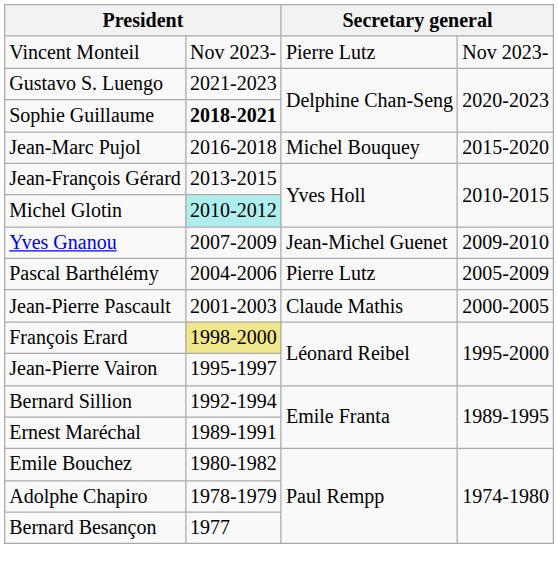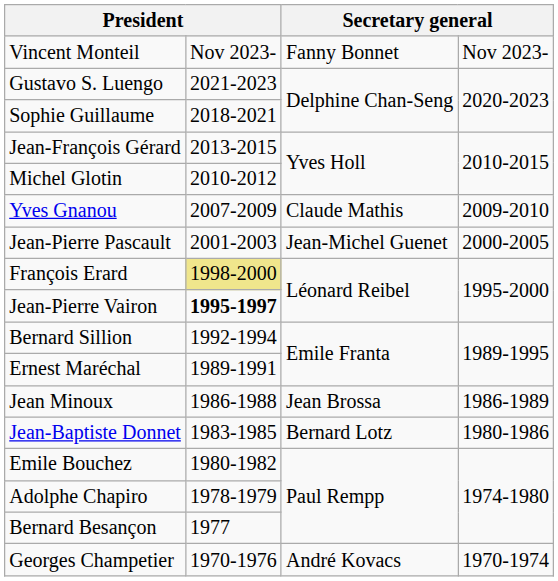Vincent Monteil | column 3: Pierre Lutz -> Fanny Bonnet
Sophie Guillaume | column 2: bold -> normal
- row: Jean-Marc Pujol | 2016-2018 | Michel Bouquey | 2015-2020
Michel Glotin | column 2: paleturquoise background -> no background
Yves Gnanou | column 3: Jean-Michel Guenet -> Claude Mathis
- row: Pascal Barthélémy | 2004-2006 | Pierre Lutz | 2005-2009
Jean-Pierre Pascault | column 3: Claude Mathis -> Jean-Michel Guenet
Jean-Pierre Vairon | column 2: normal -> bold
+ row: Jean Minoux | 1986-1988 | Jean Brossa | 1986-1989
+ row: Jean-Baptiste Donnet | 1983-1985 | Bernard Lotz | 1980-1986
+ row: Georges Champetier | 1970-1976 | André Kovacs | 1970-1974
